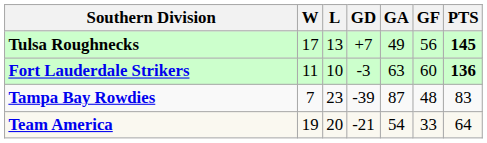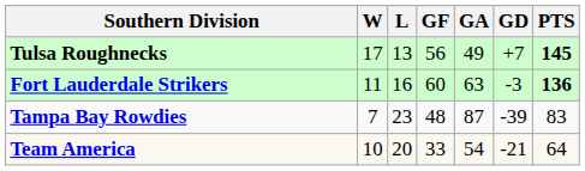columns swapped: GF <-> GD
Fort Lauderdale Strikers | L: 10 -> 16
Team America | W: 19 -> 10
